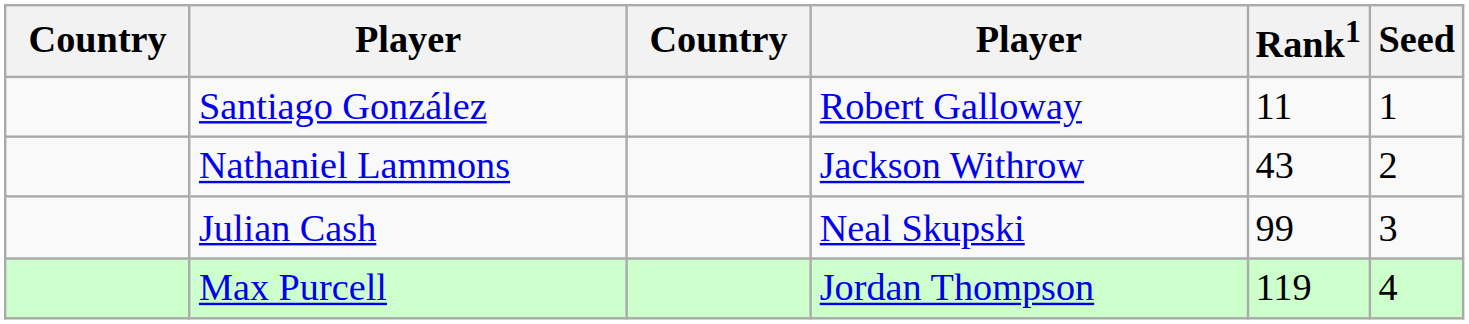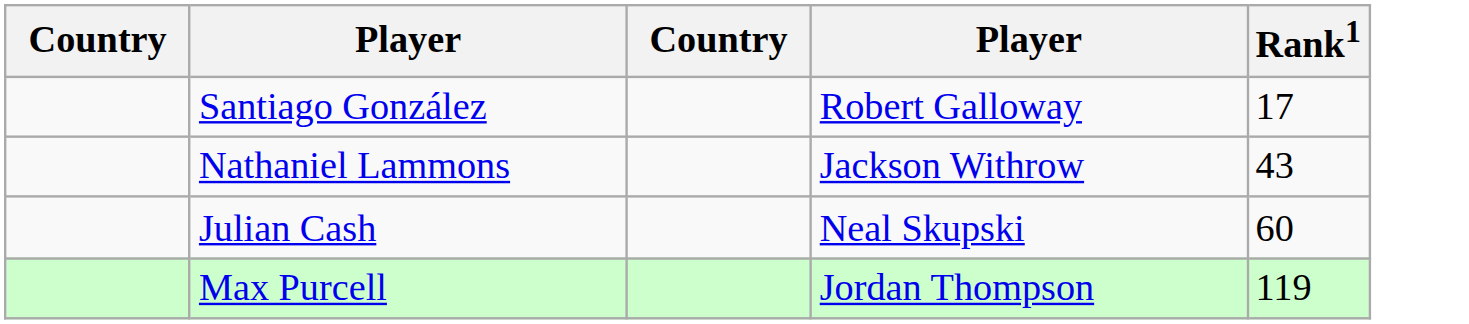- column: Seed | 1 | 2 | 3 | 4
Santiago González | Rank1: 11 -> 17
Julian Cash | Rank1: 99 -> 60
